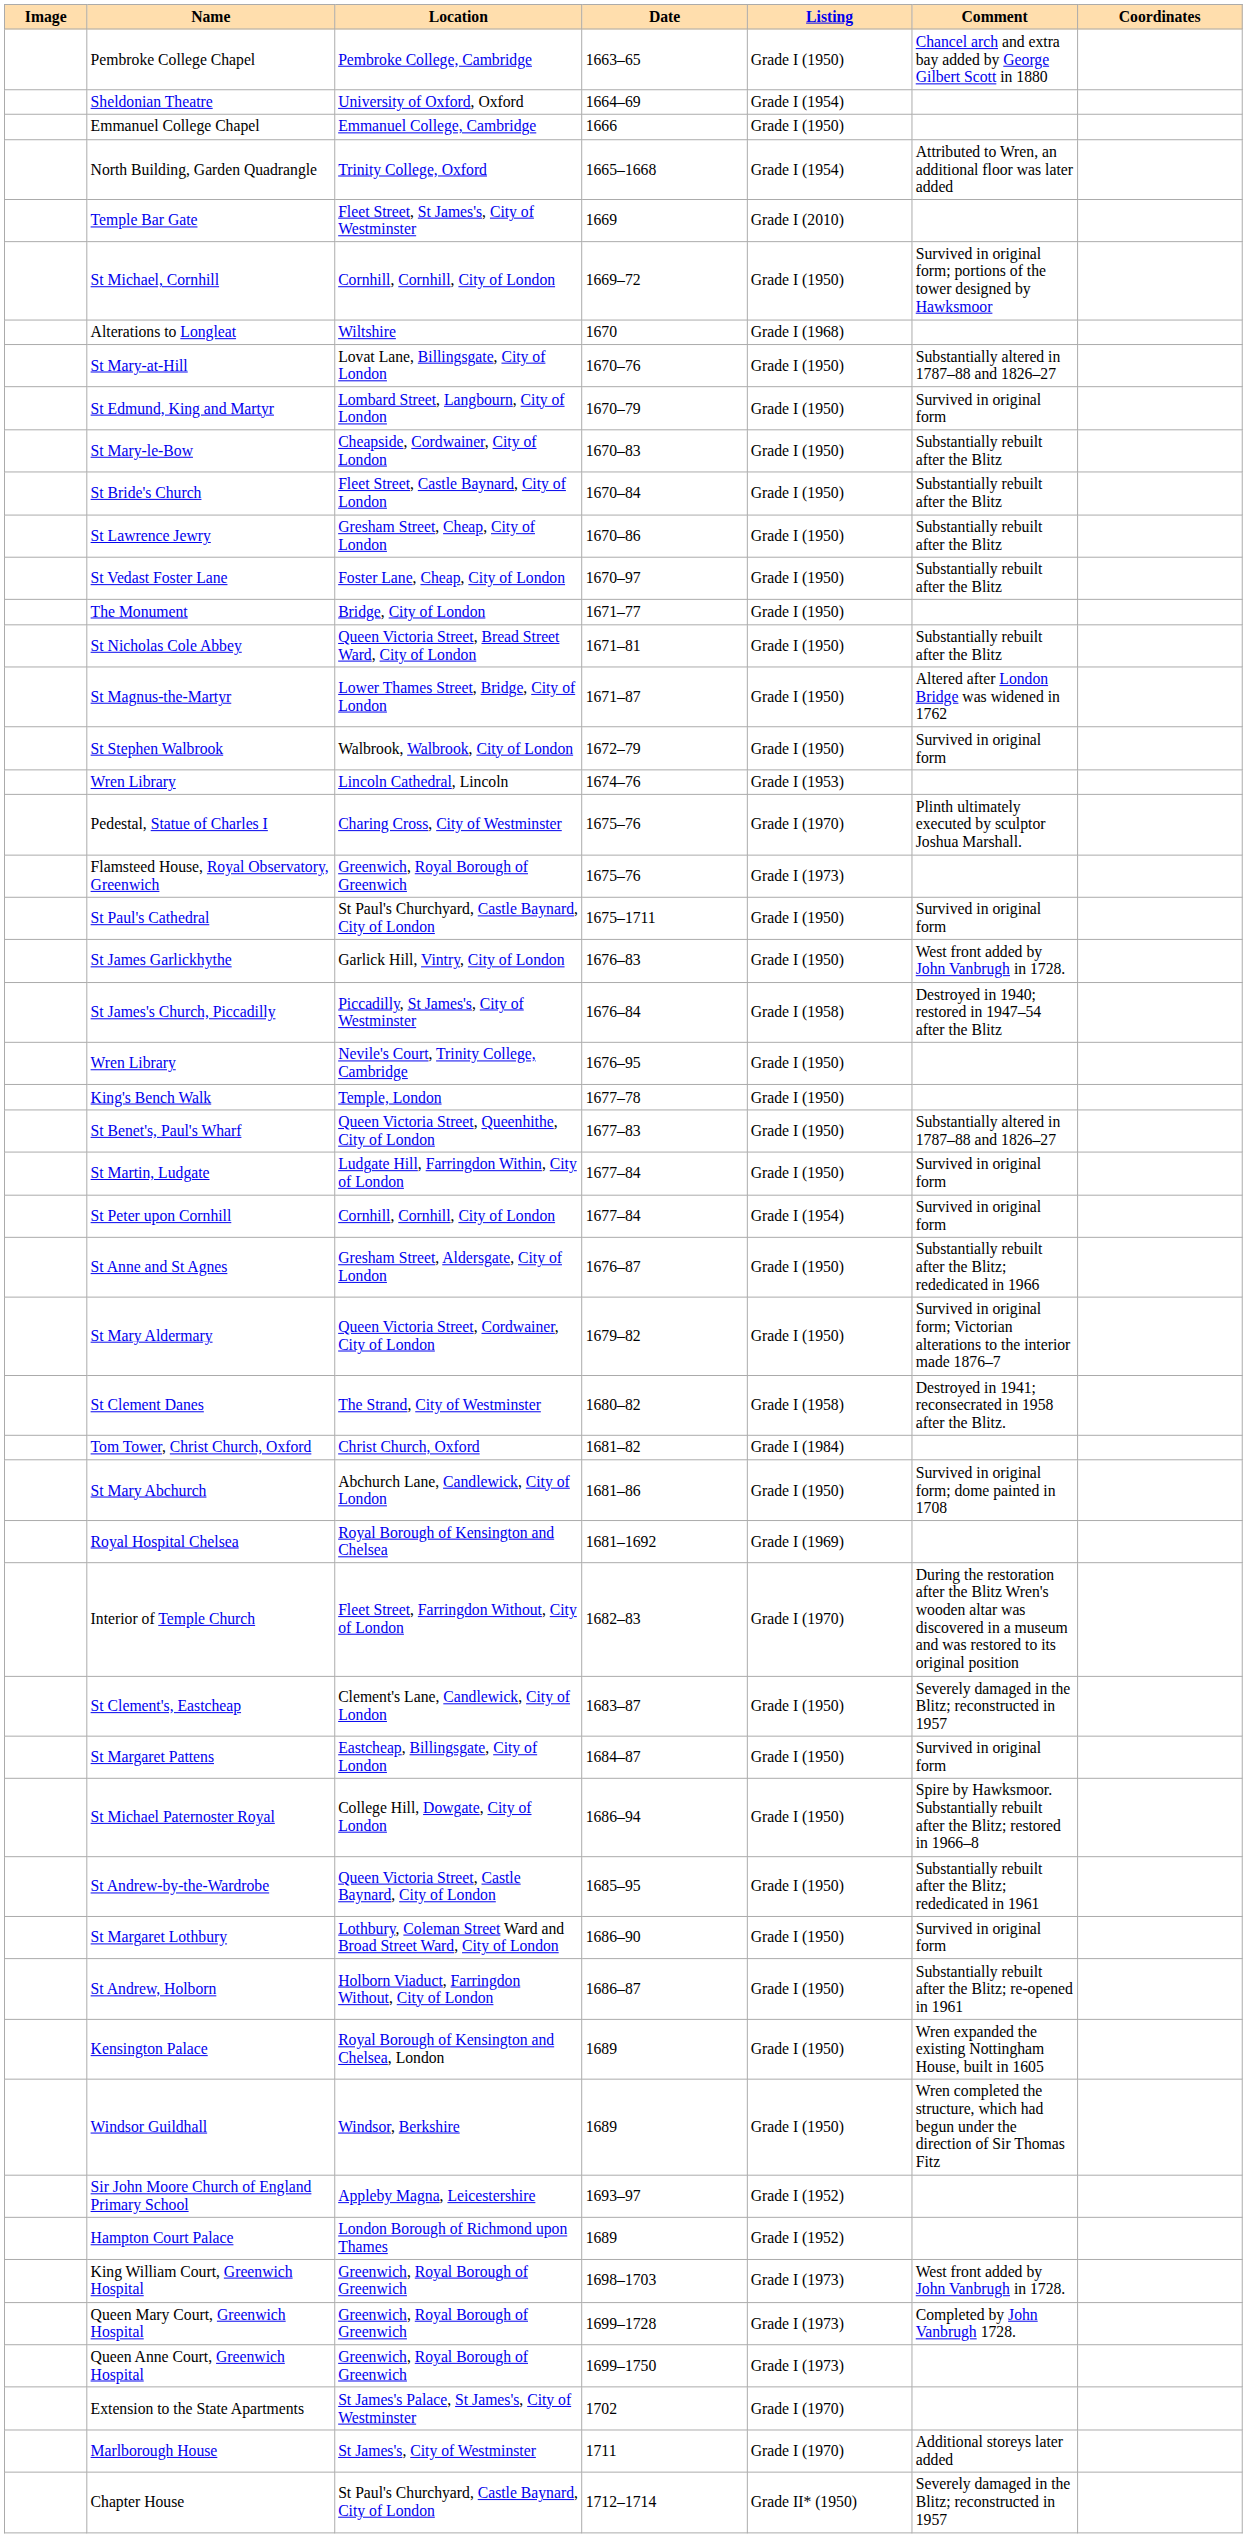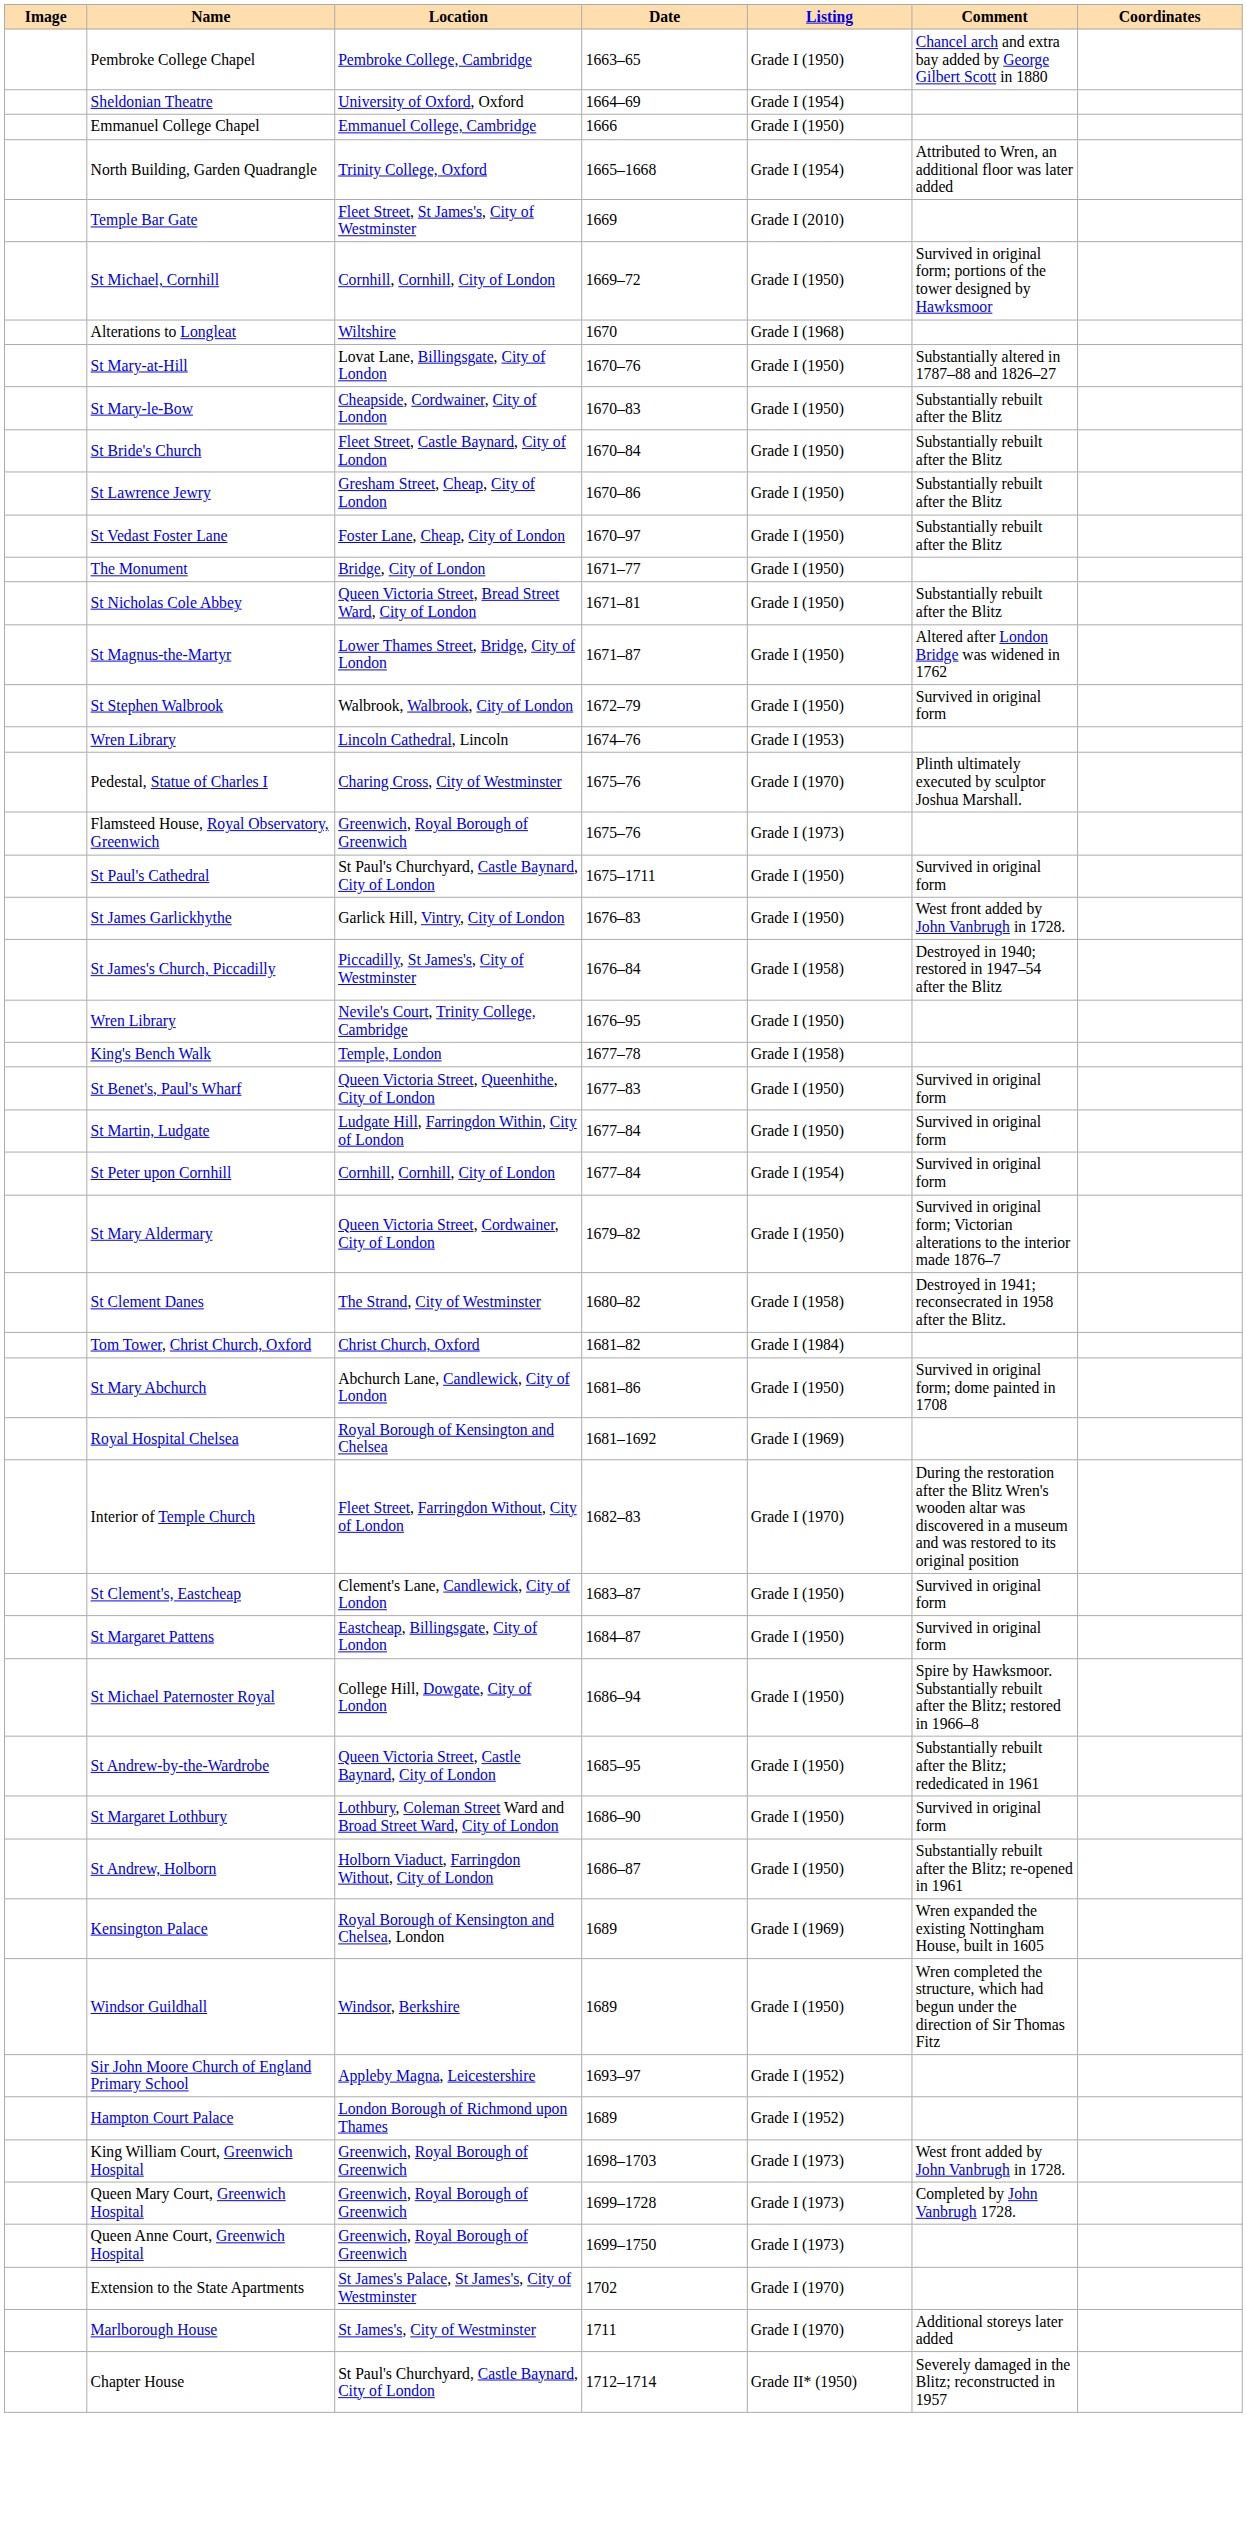- row: St Edmund, King and Martyr | Lombard Street, Langbourn, City of London | 1670–79 | Grade I (1950) | Survived in original form
King's Bench Walk | Listing: Grade I (1950) -> Grade I (1958)
St Benet's, Paul's Wharf | Comment: Substantially altered in 1787–88 and 1826–27 -> Survived in original form
- row: St Anne and St Agnes | Gresham Street, Aldersgate, City of London | 1676–87 | Grade I (1950) | Substantially rebuilt after the Blitz; rededicated in 1966
St Clement's, Eastcheap | Comment: Severely damaged in the Blitz; reconstructed in 1957 -> Survived in original form
Kensington Palace | Listing: Grade I (1950) -> Grade I (1969)
